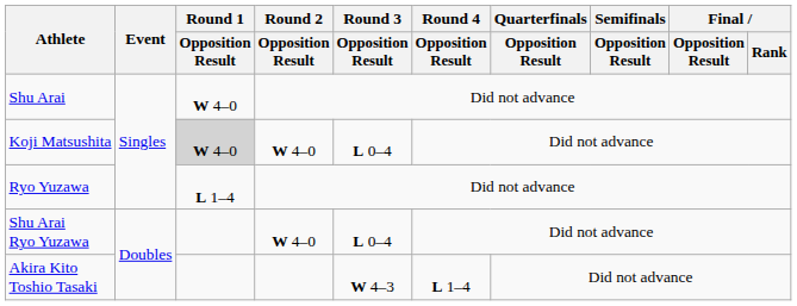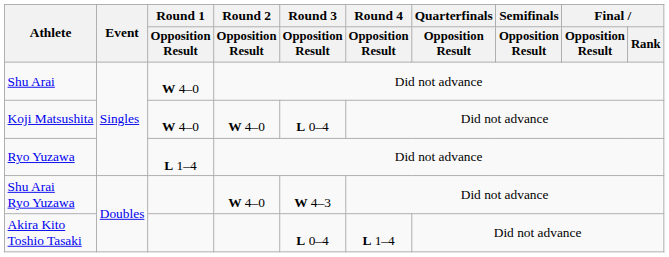Koji Matsushita | Round 1 / Opposition Result: lightgrey background -> no background
Shu Arai Ryo Yuzawa | Round 3 / Opposition Result: L 0–4 -> W 4–3
Akira Kito Toshio Tasaki | Round 3 / Opposition Result: W 4–3 -> L 0–4
